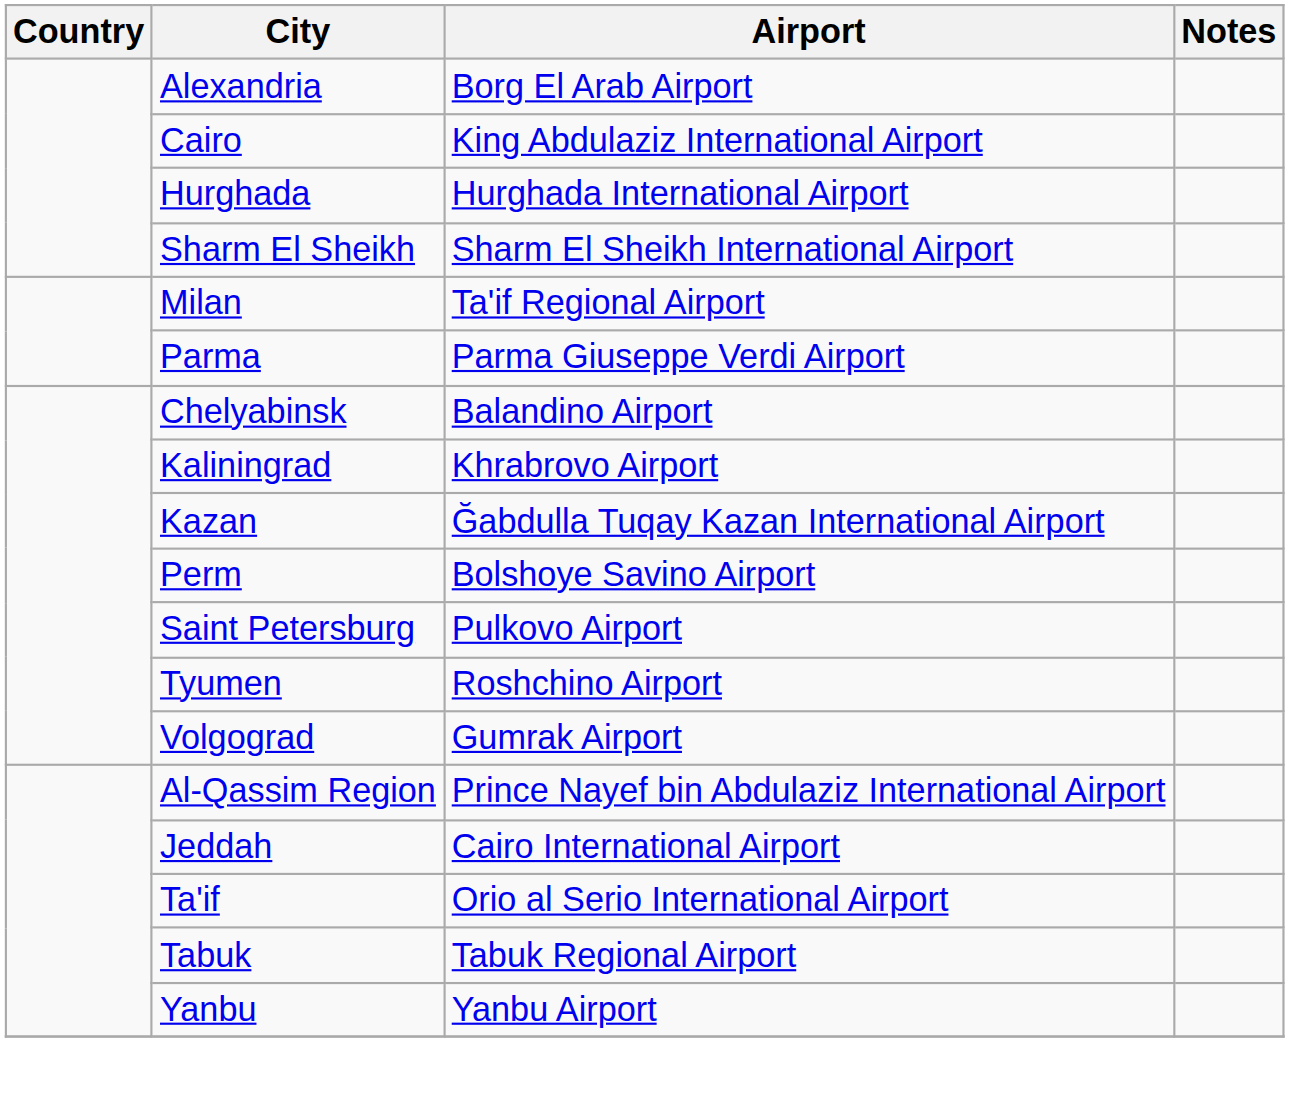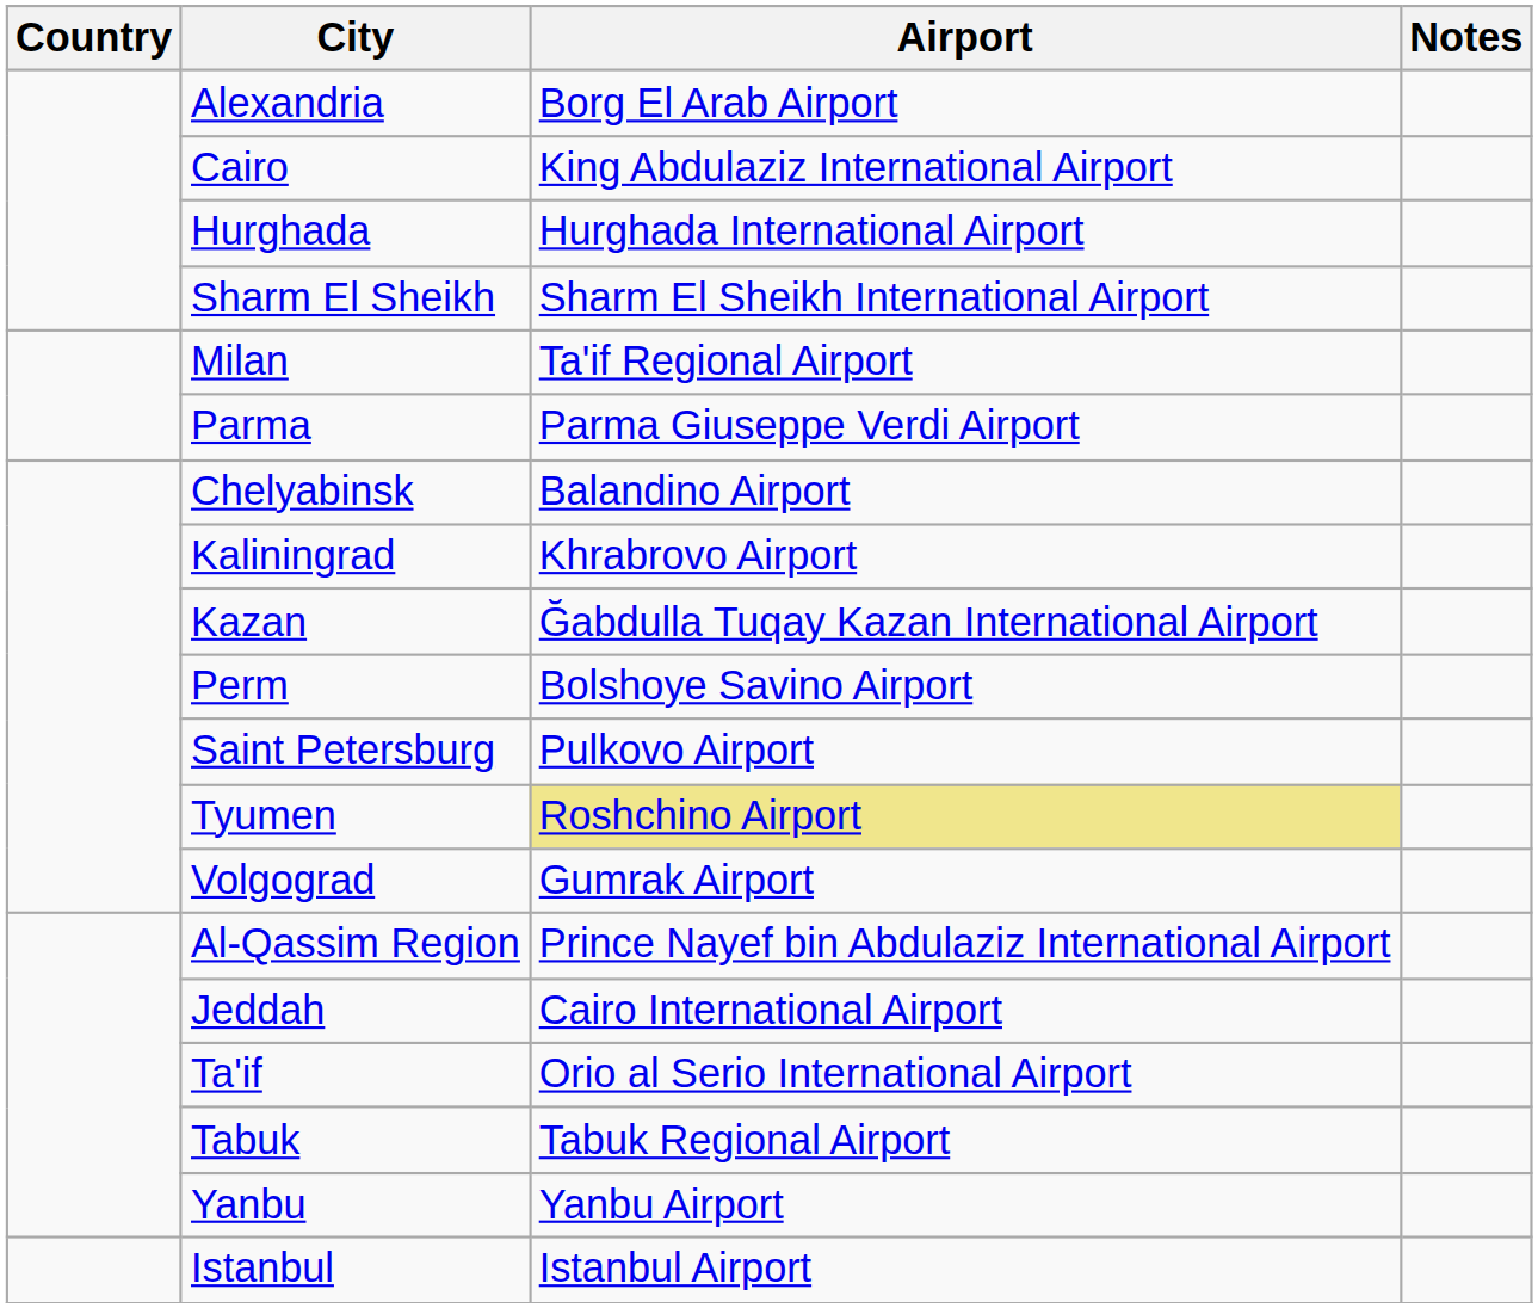Tyumen | Airport: no background -> khaki background
+ row: Istanbul | Istanbul Airport
